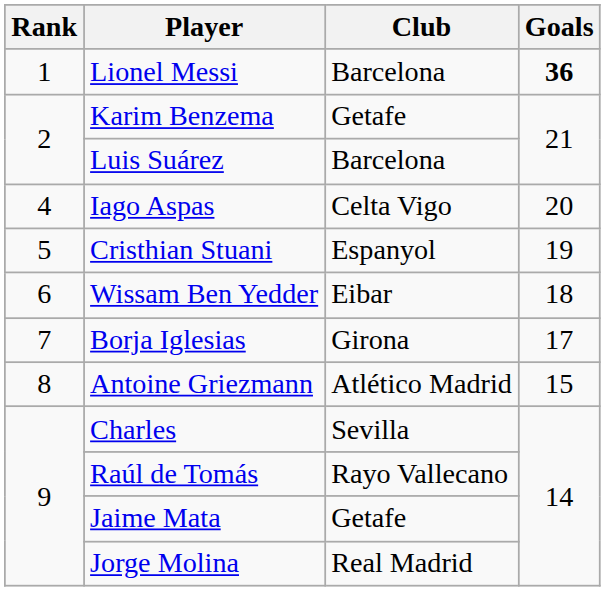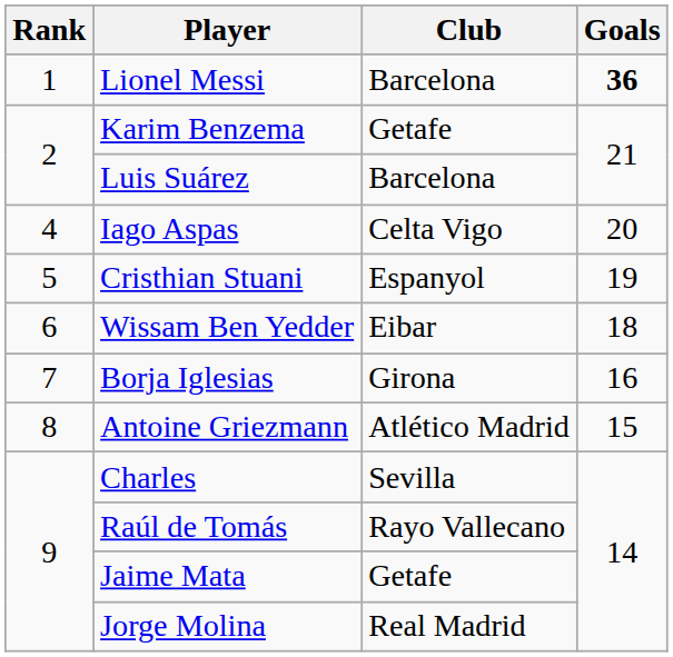Borja Iglesias | Goals: 17 -> 16
